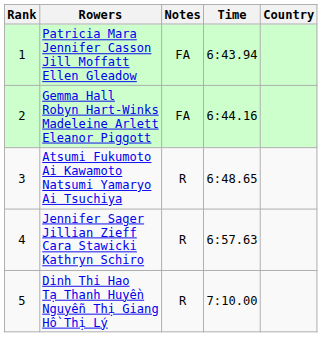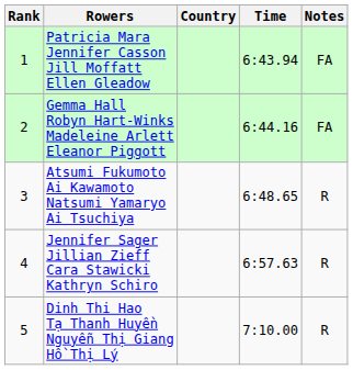columns swapped: Country <-> Notes
